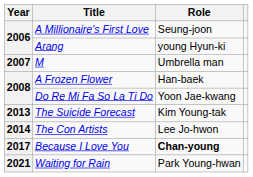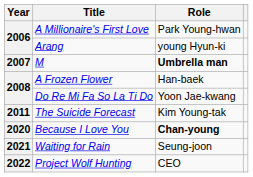A Millionaire's First Love | Role: Seung-joon -> Park Young-hwan
M | Role: normal -> bold
The Suicide Forecast | Year: 2013 -> 2011
- row: 2014 | The Con Artists | Lee Jo-hwon
Because I Love You | Year: 2017 -> 2020
Waiting for Rain | Role: Park Young-hwan -> Seung-joon
+ row: 2022 | Project Wolf Hunting | CEO
